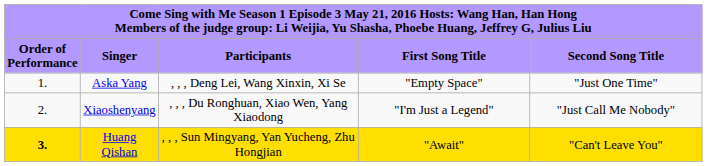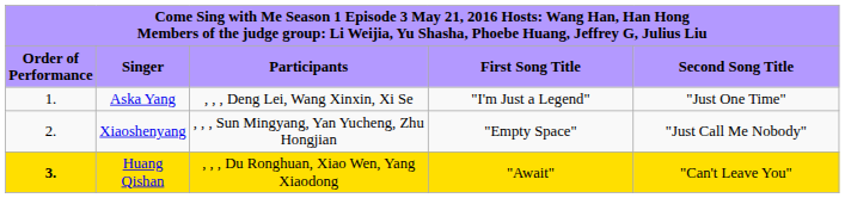Aska Yang | column 4: "Empty Space" -> "I'm Just a Legend"
Xiaoshenyang | column 3: , , , Du Ronghuan, Xiao Wen, Yang Xiaodong -> , , , Sun Mingyang, Yan Yucheng, Zhu Hongjian
Xiaoshenyang | column 4: "I'm Just a Legend" -> "Empty Space"
Huang Qishan | column 3: , , , Sun Mingyang, Yan Yucheng, Zhu Hongjian -> , , , Du Ronghuan, Xiao Wen, Yang Xiaodong
